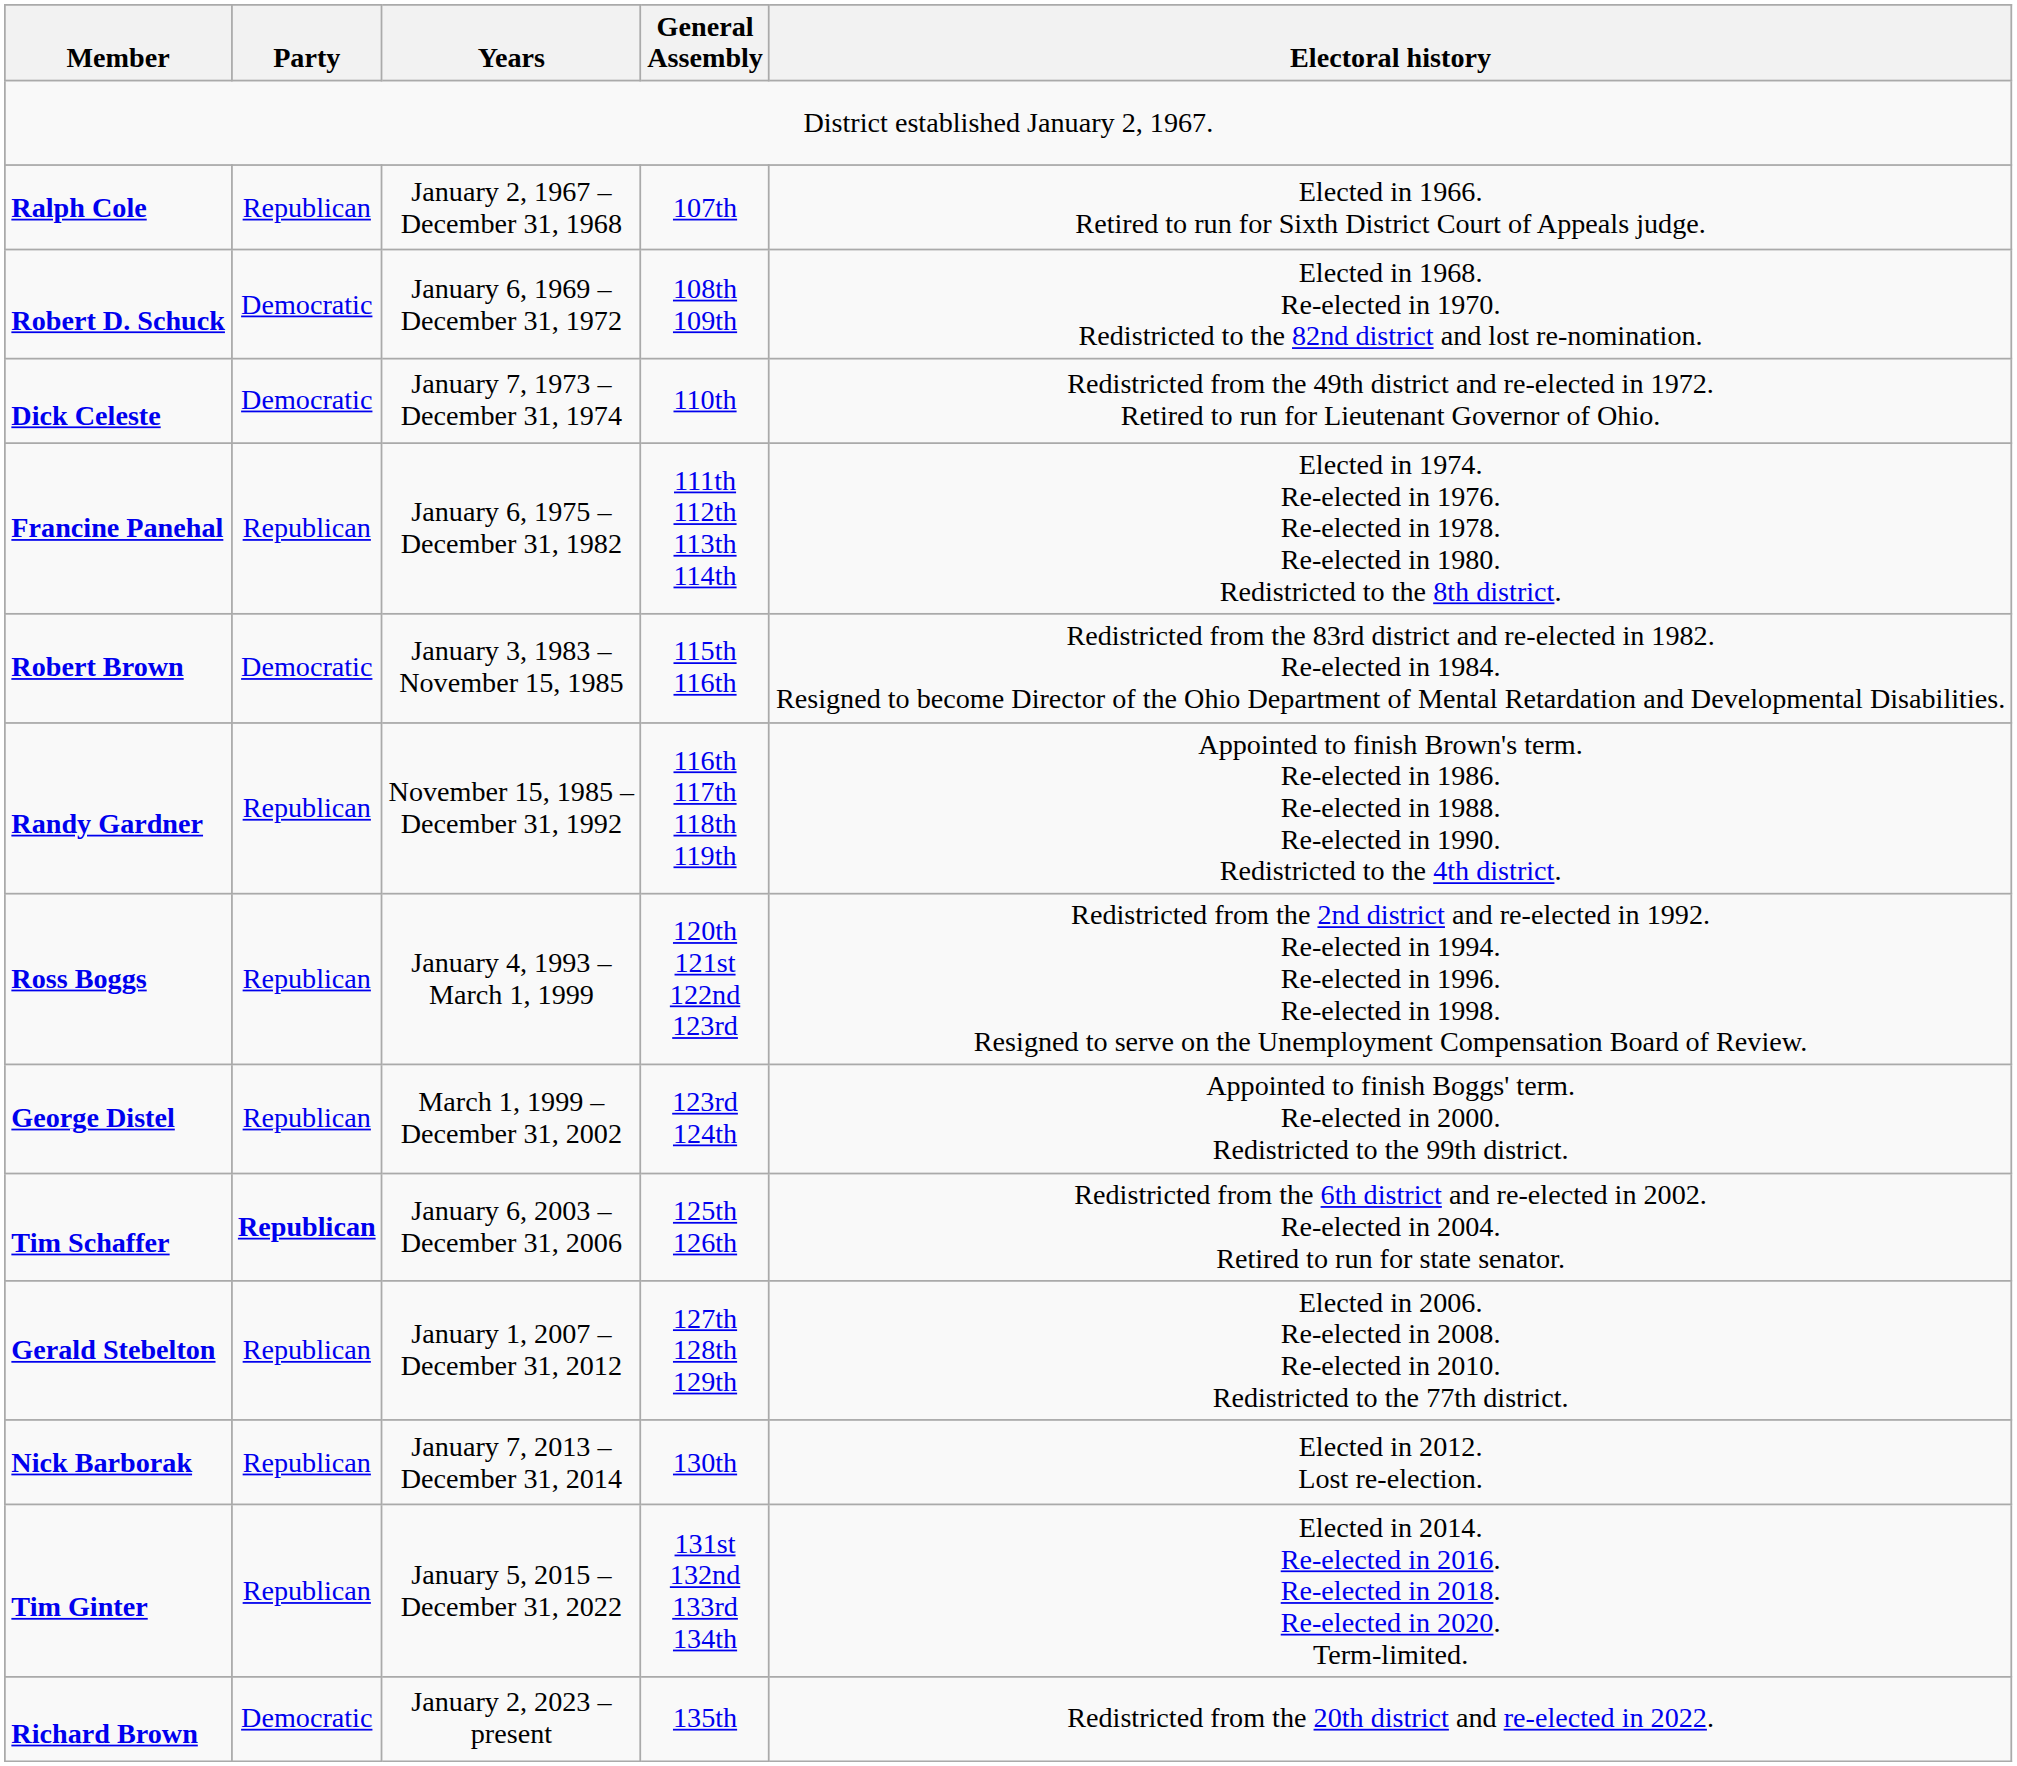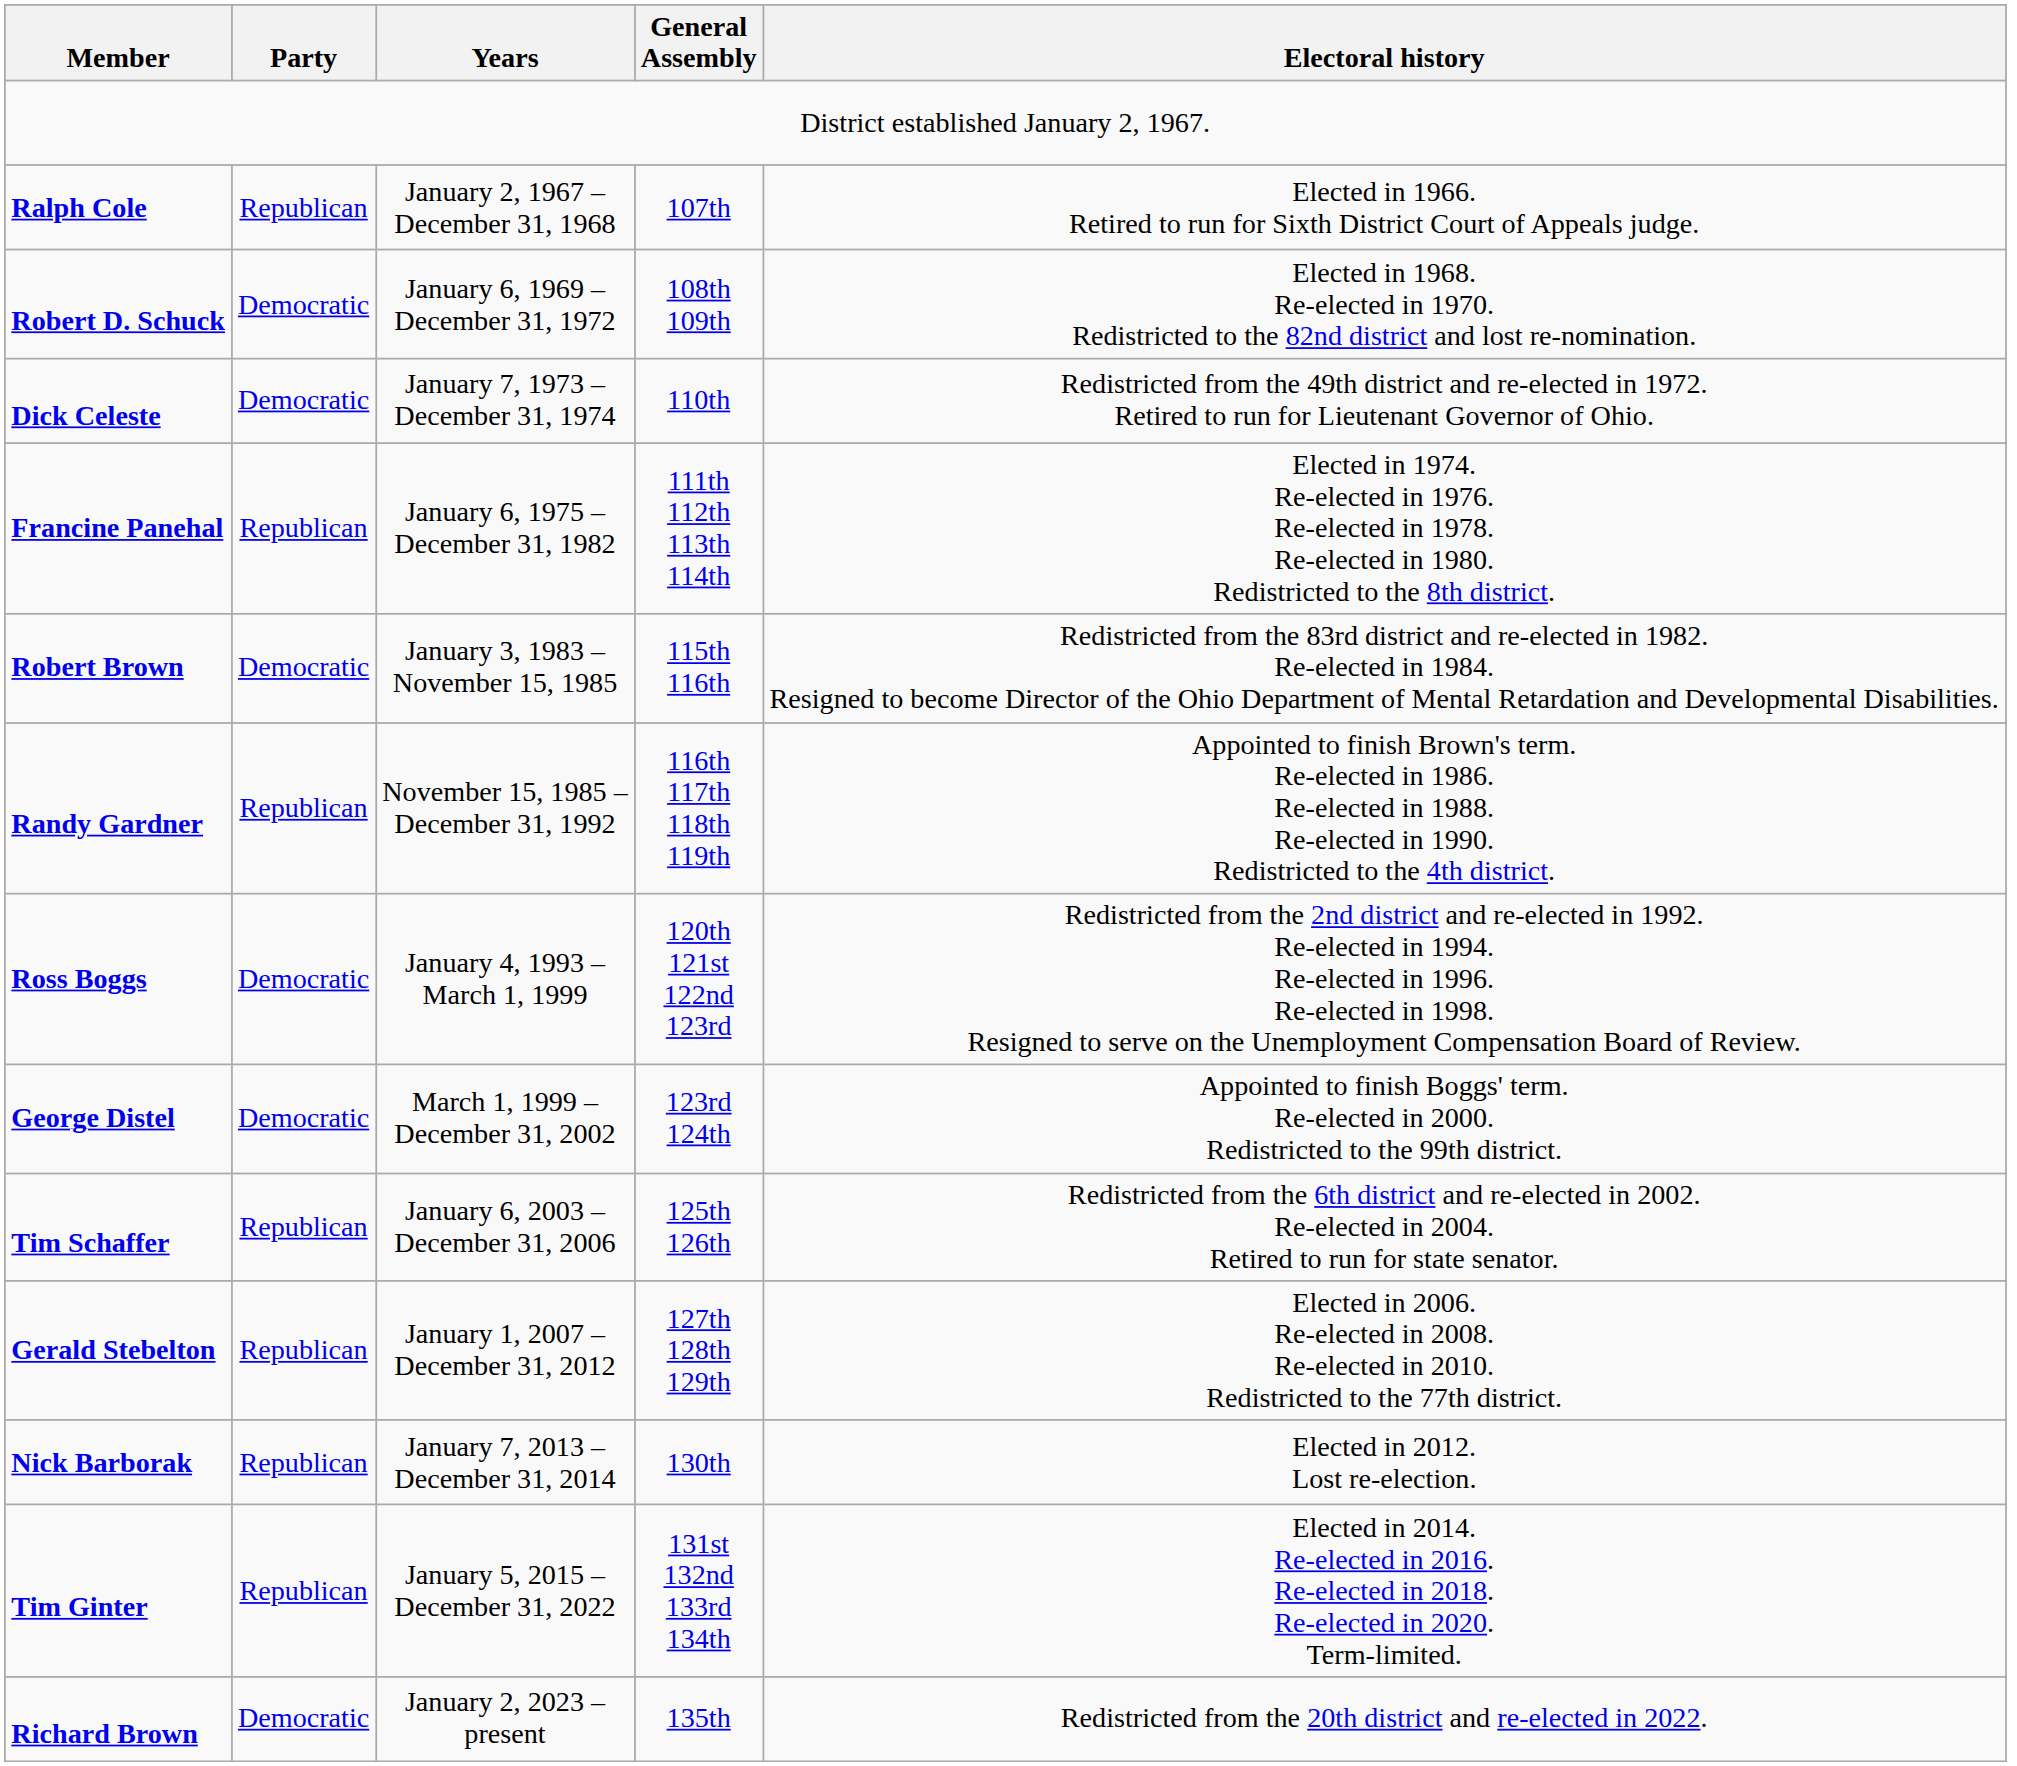Ross Boggs | Party: Republican -> Democratic
George Distel | Party: Republican -> Democratic
Tim Schaffer | Party: bold -> normal
